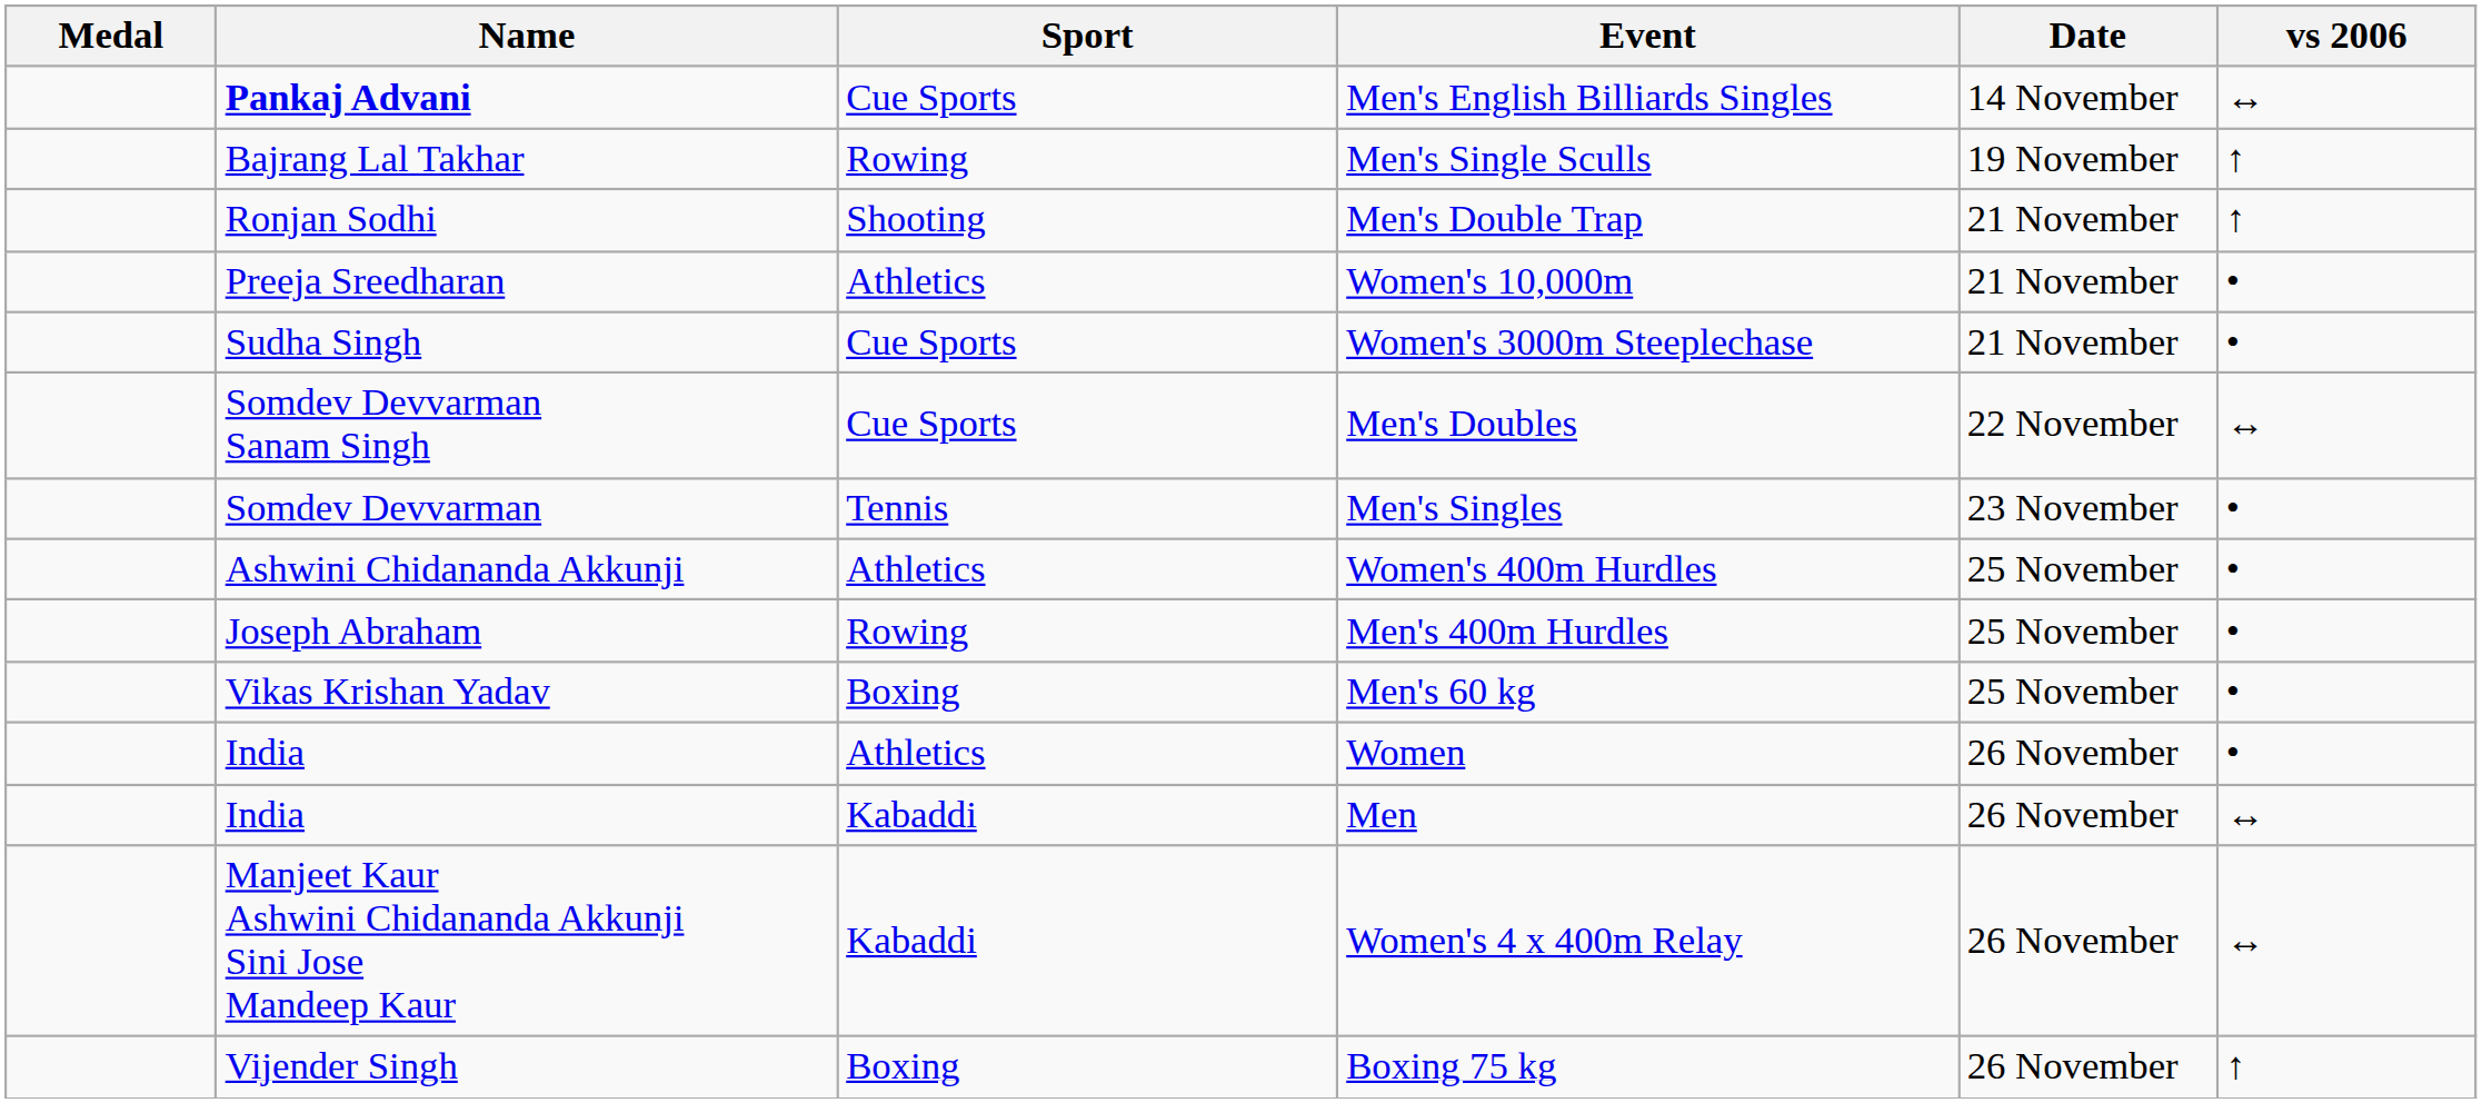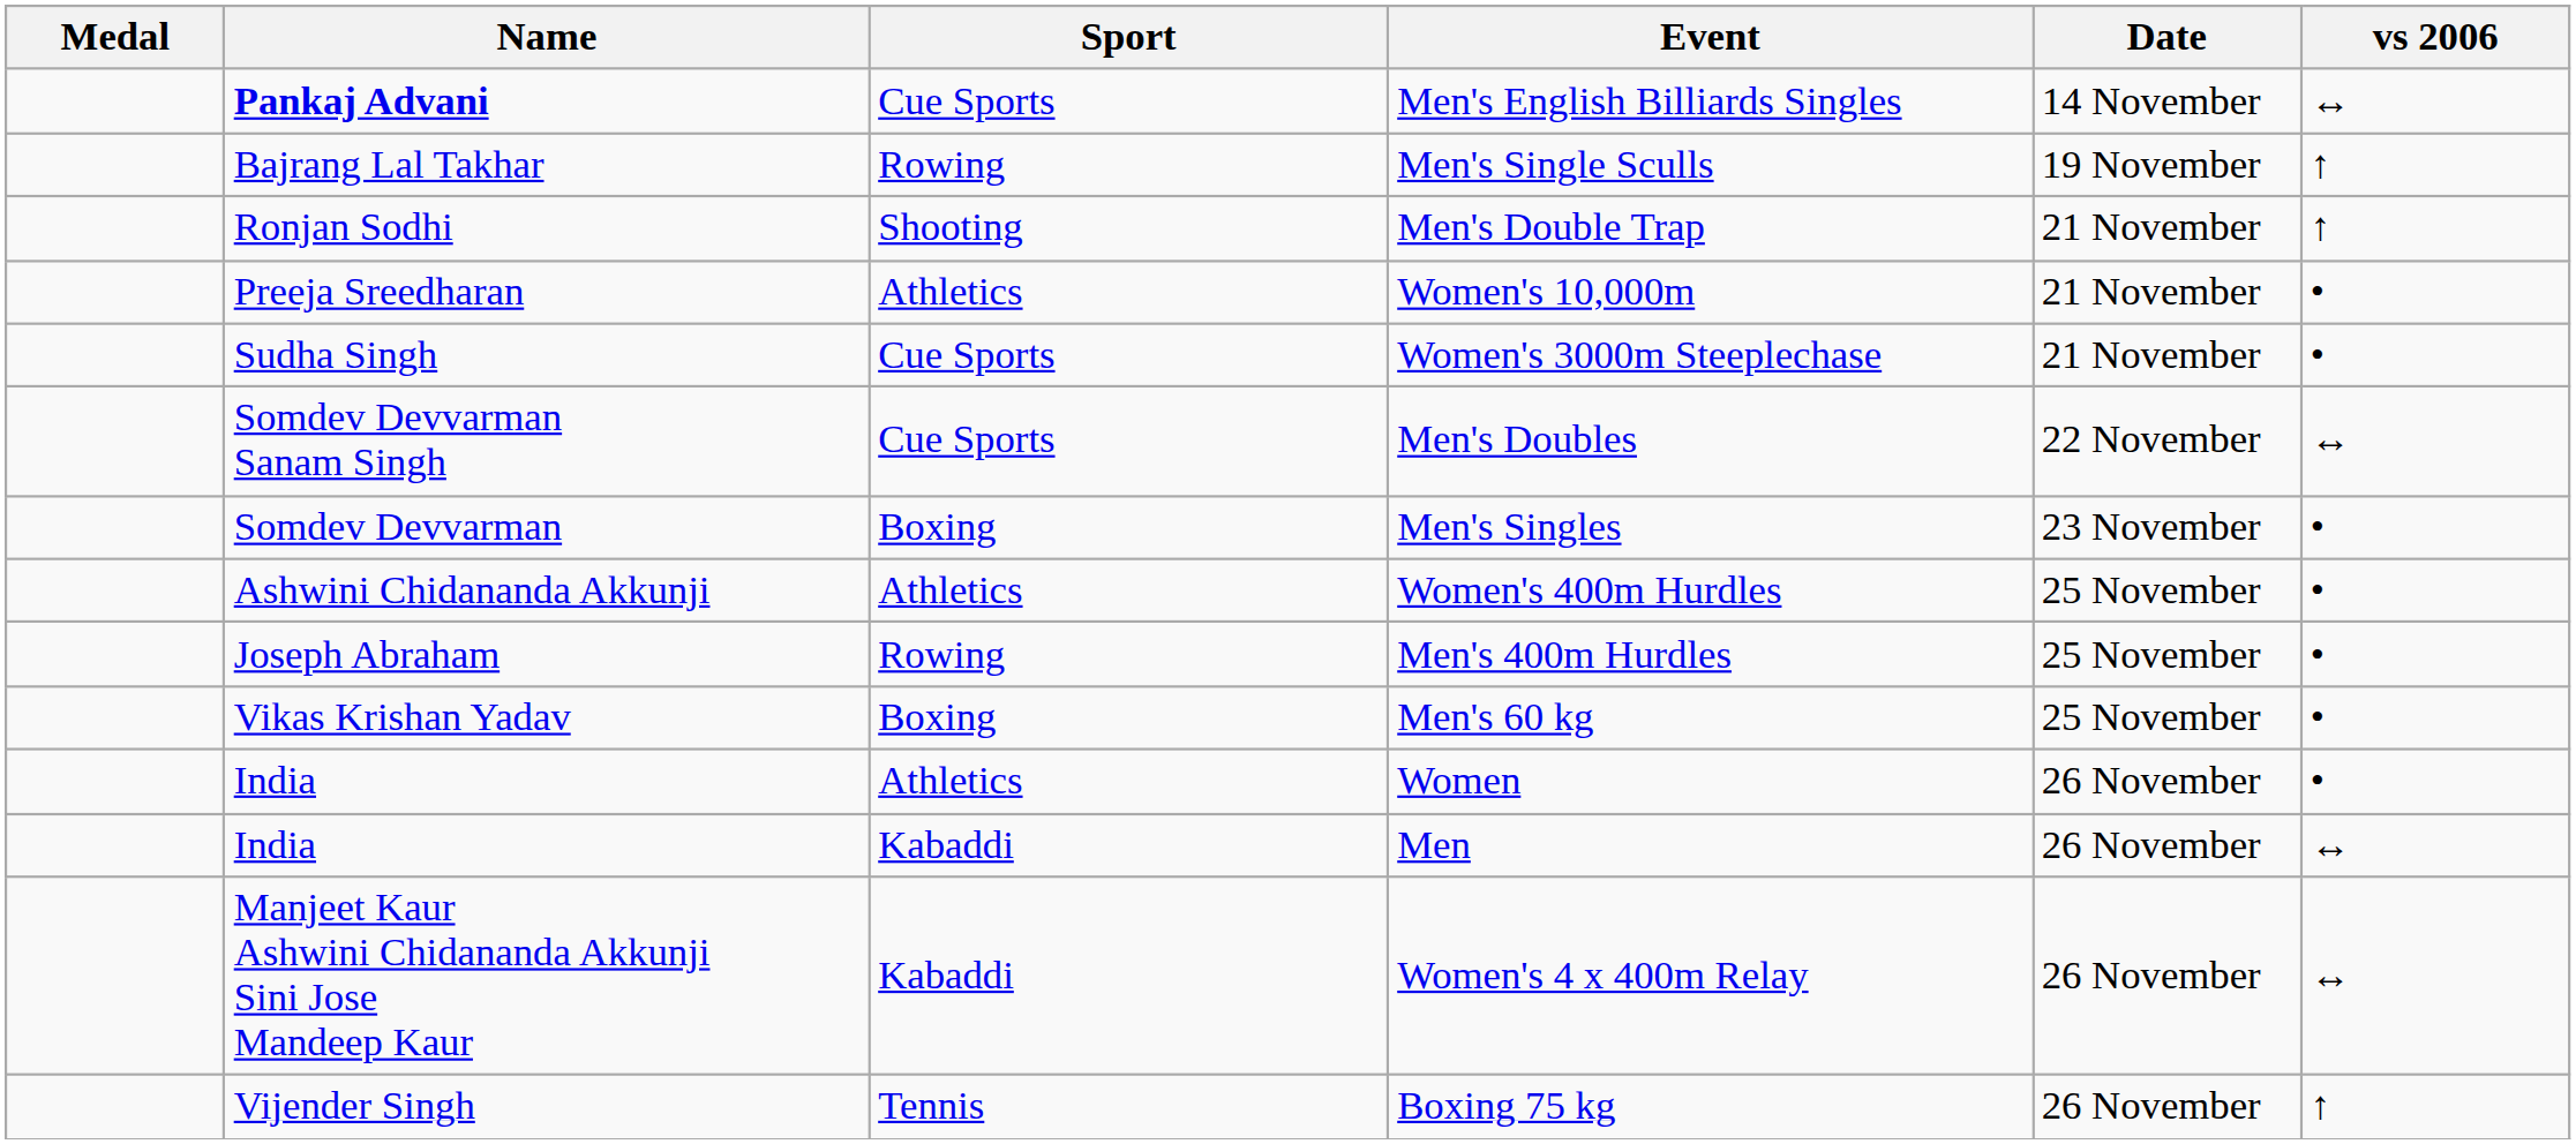Men's Singles | Sport: Tennis -> Boxing
Boxing 75 kg | Sport: Boxing -> Tennis
